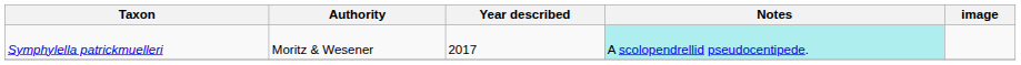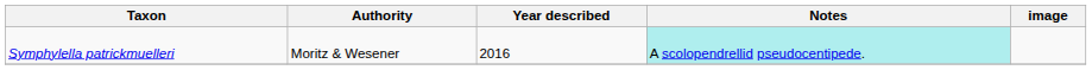Symphylella patrickmuelleri | Year described: 2017 -> 2016
